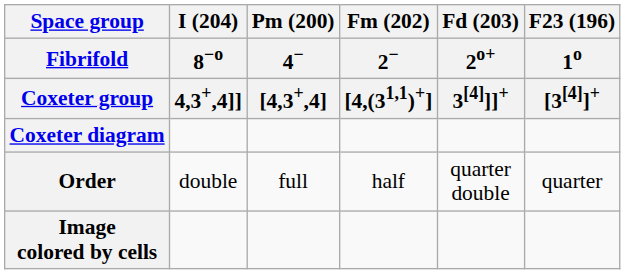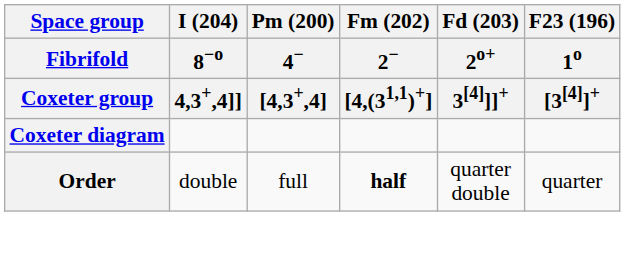Order | Fm (202) / 2− / [4,(31,1)+]: normal -> bold
- row: Image colored by cells
